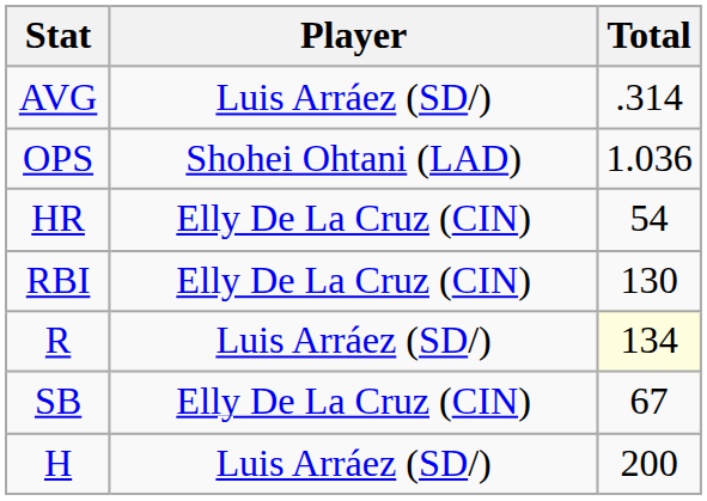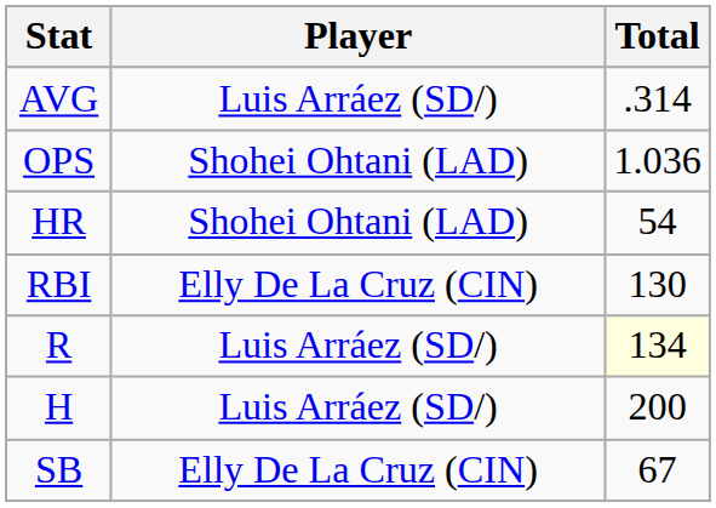HR | Player: Elly De La Cruz (CIN) -> Shohei Ohtani (LAD)
rows swapped: H <-> SB
